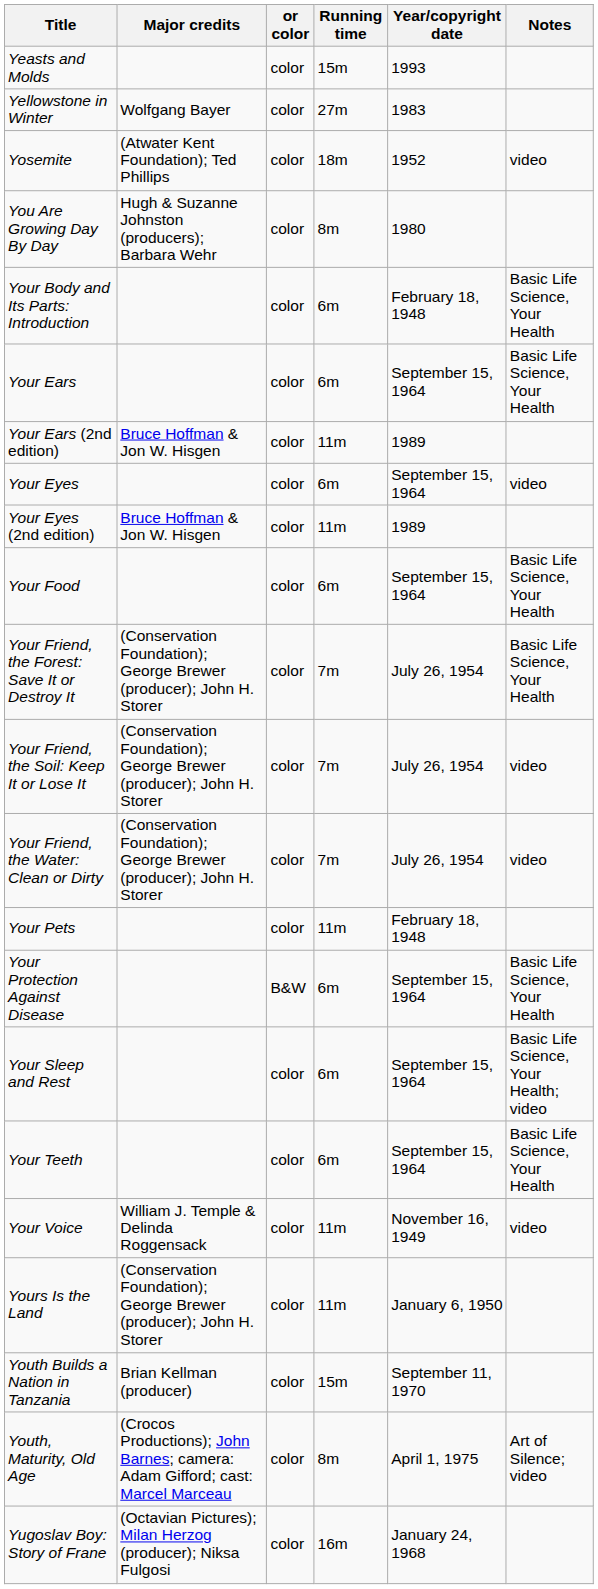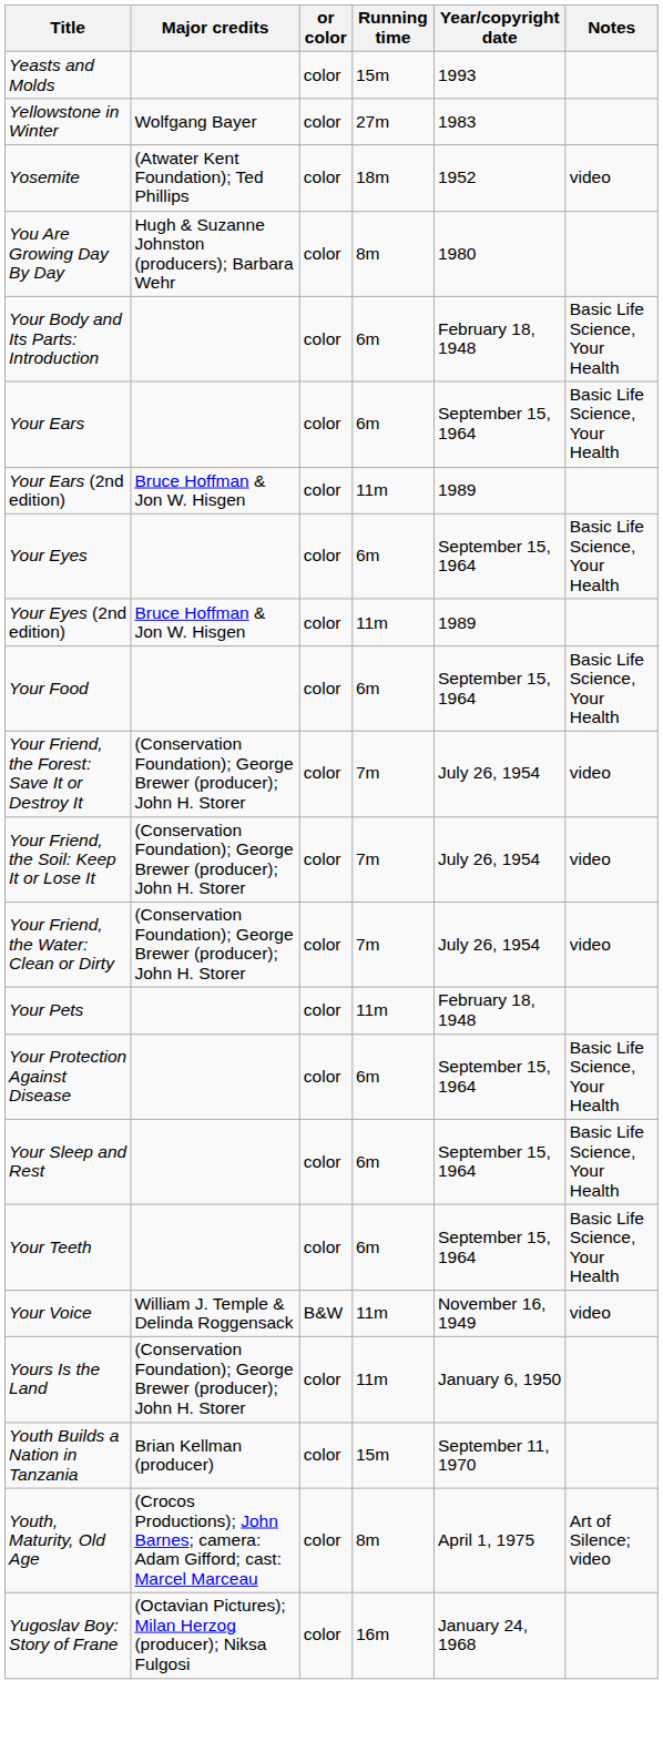Your Eyes | Notes: video -> Basic Life Science, Your Health
Your Friend, the Forest: Save It or Destroy It | Notes: Basic Life Science, Your Health -> video
Your Protection Against Disease | or color: B&W -> color
Your Sleep and Rest | Notes: Basic Life Science, Your Health; video -> Basic Life Science, Your Health
Your Voice | or color: color -> B&W
